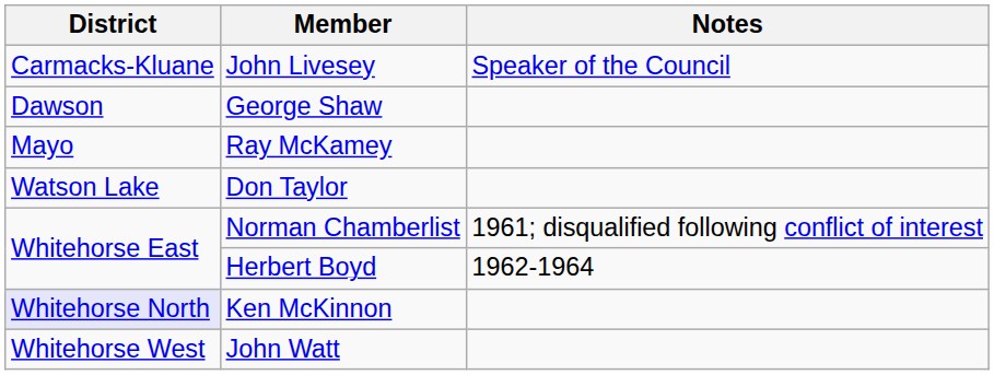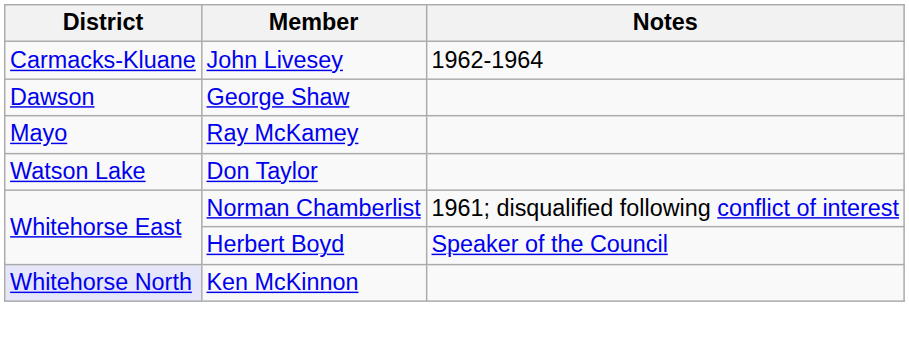John Livesey | Notes: Speaker of the Council -> 1962-1964
Herbert Boyd | Notes: 1962-1964 -> Speaker of the Council
- row: Whitehorse West | John Watt
